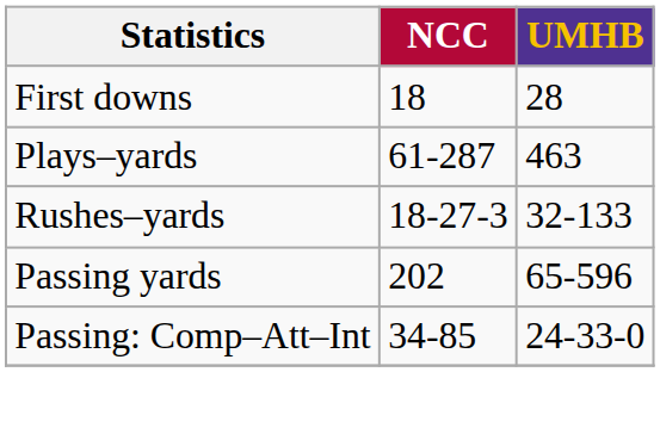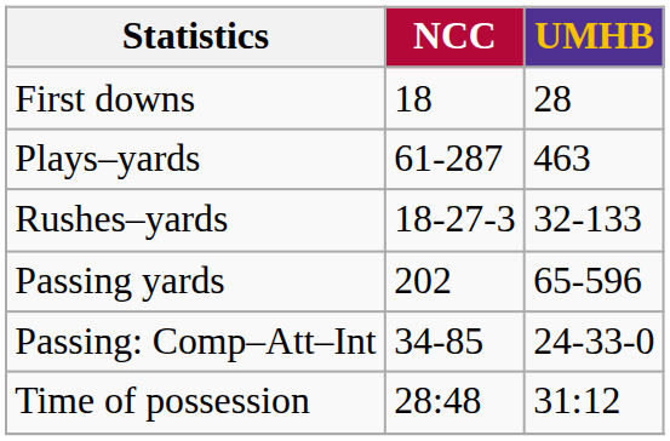+ row: Time of possession | 28:48 | 31:12
